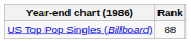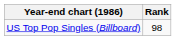US Top Pop Singles (Billboard) | Rank: 88 -> 98
